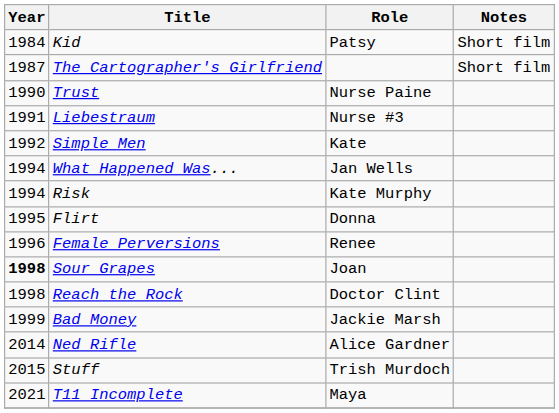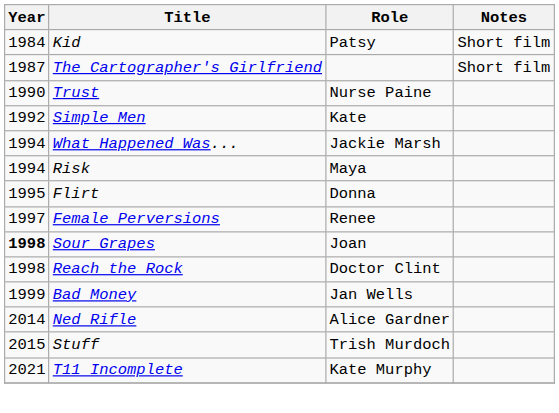- row: 1991 | Liebestraum | Nurse #3
What Happened Was... | Role: Jan Wells -> Jackie Marsh
Risk | Role: Kate Murphy -> Maya
Female Perversions | Year: 1996 -> 1997
Bad Money | Role: Jackie Marsh -> Jan Wells
T11 Incomplete | Role: Maya -> Kate Murphy
